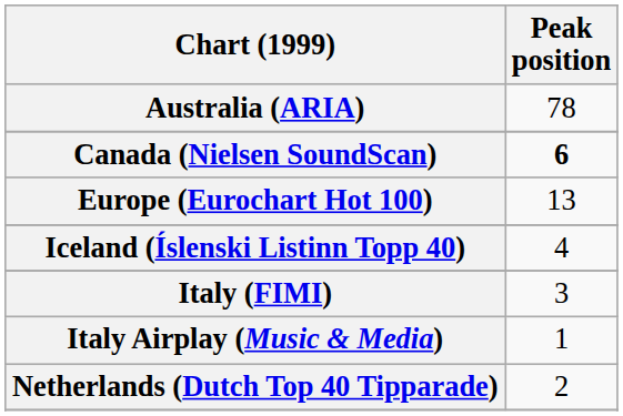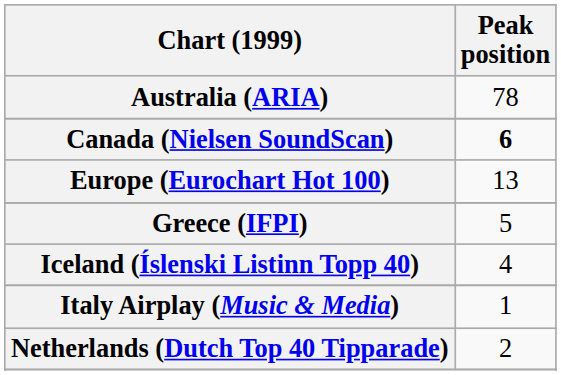+ row: Greece (IFPI) | 5
- row: Italy (FIMI) | 3
